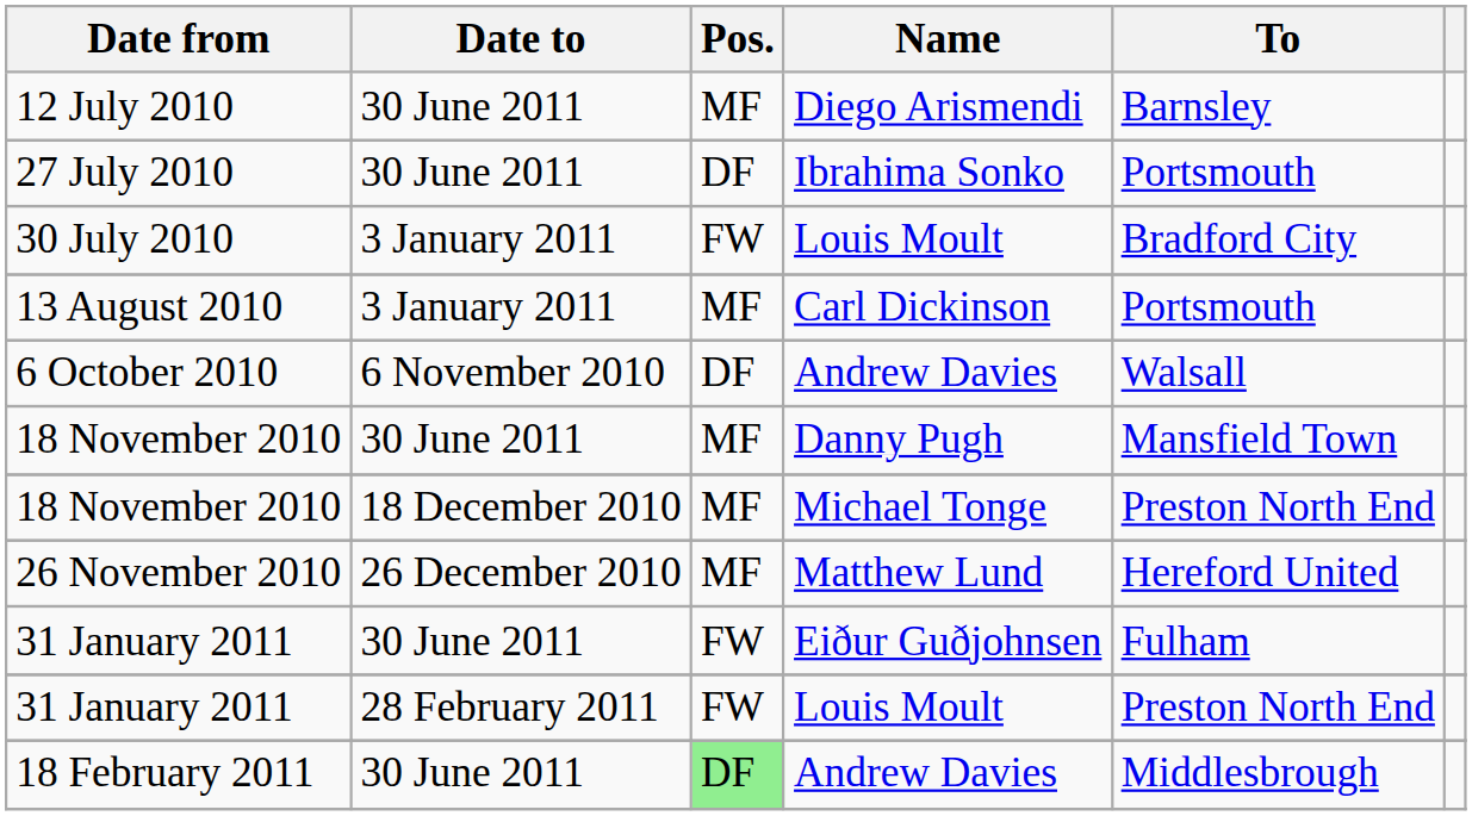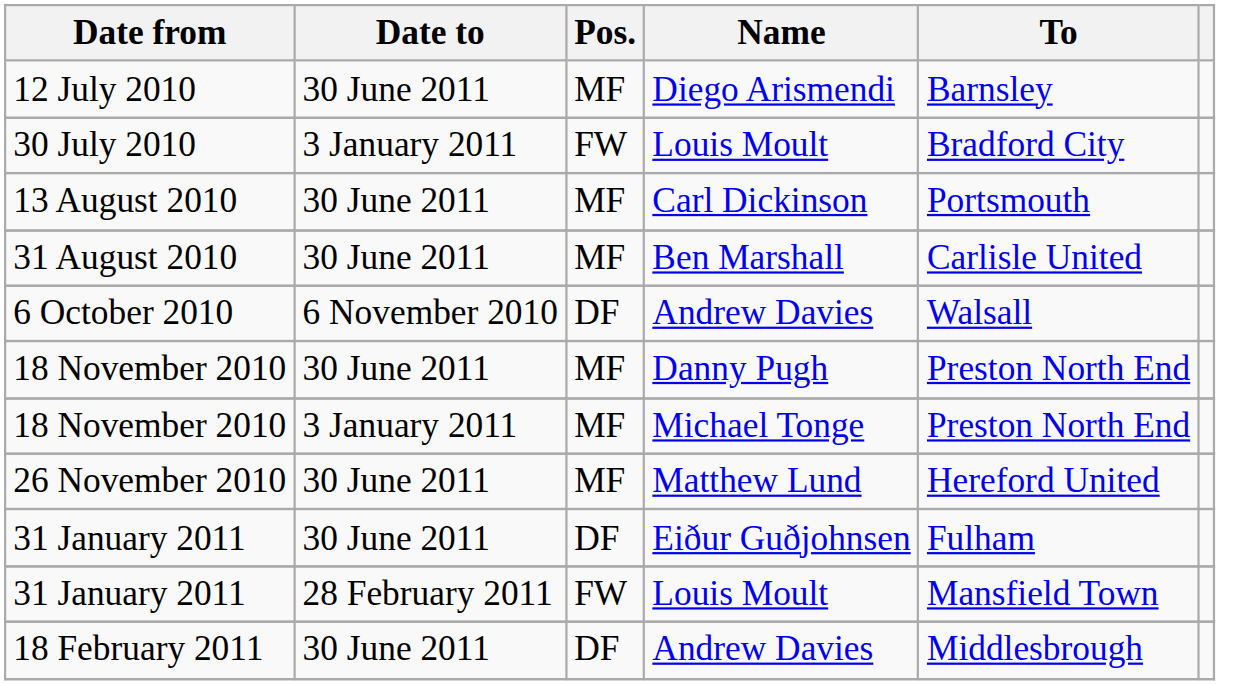- row: 27 July 2010 | 30 June 2011 | DF | Ibrahima Sonko | Portsmouth
13 August 2010 | Date to: 3 January 2011 -> 30 June 2011
+ row: 31 August 2010 | 30 June 2011 | MF | Ben Marshall | Carlisle United
18 November 2010 / Danny Pugh | To: Mansfield Town -> Preston North End
18 November 2010 / Michael Tonge | Date to: 18 December 2010 -> 3 January 2011
26 November 2010 | Date to: 26 December 2010 -> 30 June 2011
31 January 2011 / Eiður Guðjohnsen | Pos.: FW -> DF
31 January 2011 / Louis Moult | To: Preston North End -> Mansfield Town
18 February 2011 | Pos.: lightgreen background -> no background
